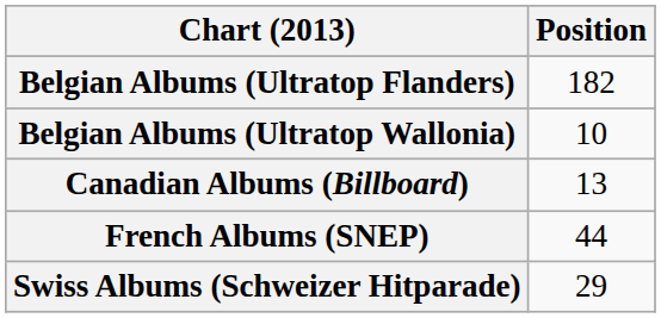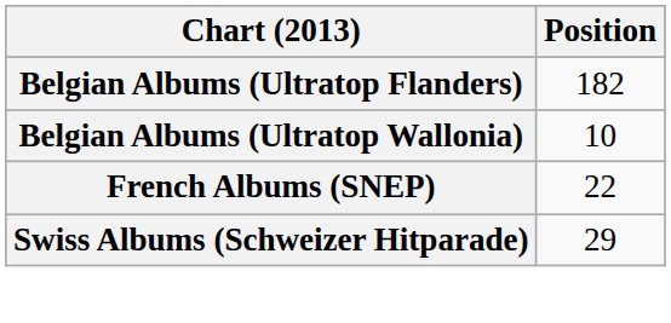- row: Canadian Albums (Billboard) | 13
French Albums (SNEP) | Position: 44 -> 22
